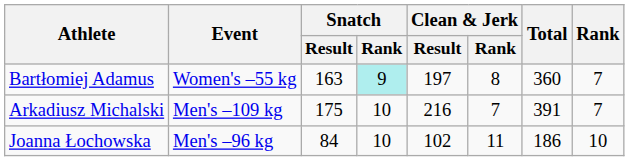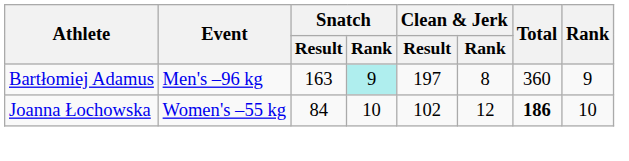Bartłomiej Adamus | Event: Women's –55 kg -> Men's –96 kg
Bartłomiej Adamus | Rank: 7 -> 9
- row: Arkadiusz Michalski | Men's –109 kg | 175 | 10 | 216 | 7 | 391 | 7
Joanna Łochowska | Event: Men's –96 kg -> Women's –55 kg
Joanna Łochowska | Clean & Jerk / Rank: 11 -> 12
Joanna Łochowska | Total: normal -> bold
